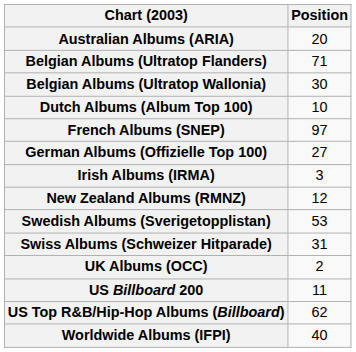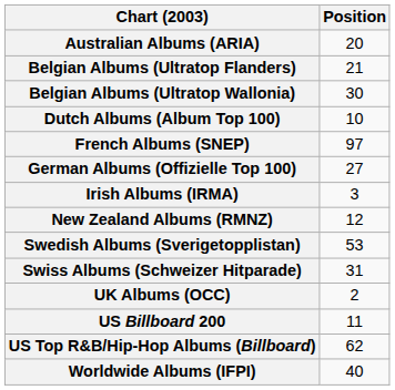Belgian Albums (Ultratop Flanders) | Position: 71 -> 21
